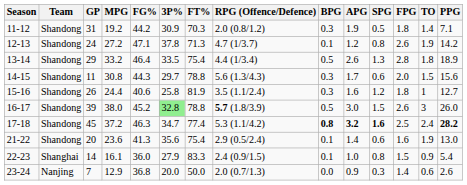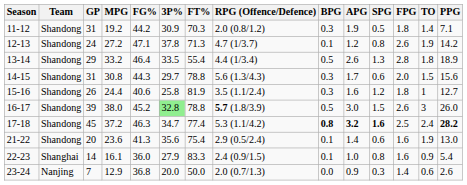13-14 | FT%: 75.4 -> 55.4
14-15 | GP: 11 -> 31
22-23 | FPG: 1.5 -> 1.6
